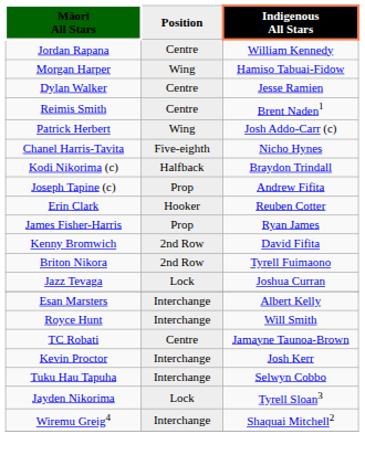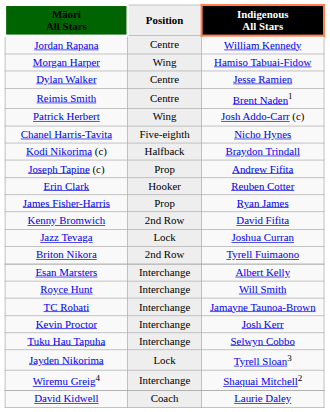rows swapped: Briton Nikora <-> Jazz Tevaga
TC Robati | Position: Centre -> Interchange
+ row: David Kidwell | Coach | Laurie Daley
